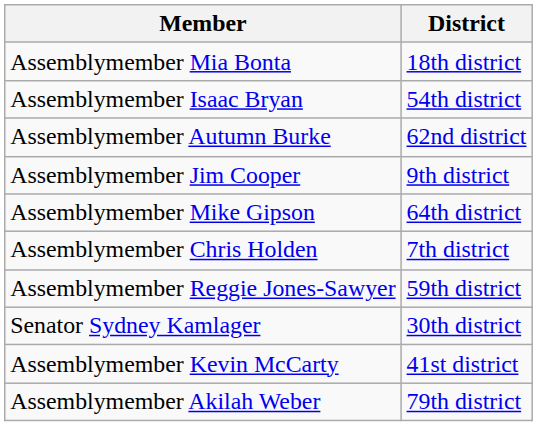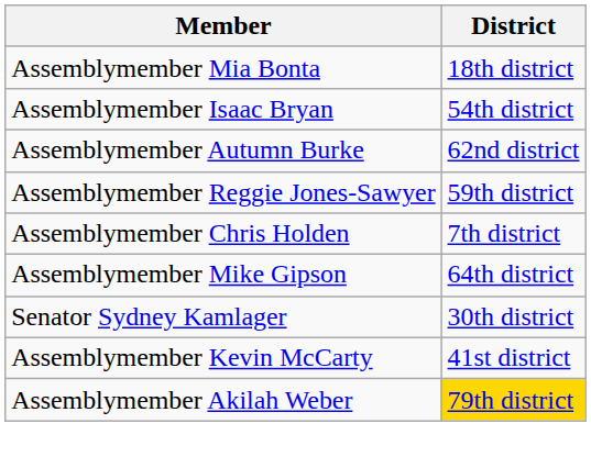- row: Assemblymember Jim Cooper | 9th district
rows swapped: Assemblymember Mike Gipson <-> Assemblymember Reggie Jones-Sawyer
Assemblymember Akilah Weber | District: no background -> gold background
